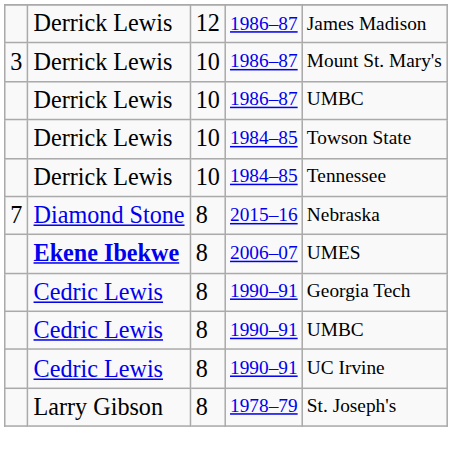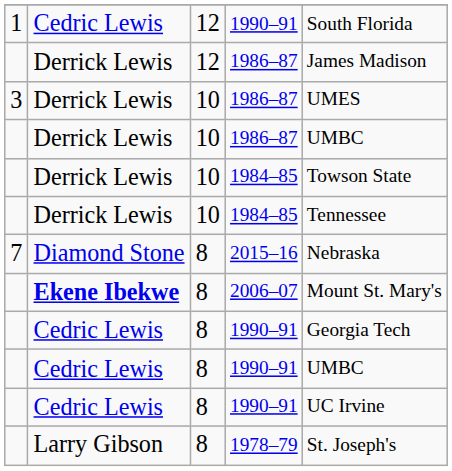+ row: 1 | Cedric Lewis | 12 | 1990–91 | South Florida
3 / 1986–87 | column 5: Mount St. Mary's -> UMES
2006–07 | column 5: UMES -> Mount St. Mary's
